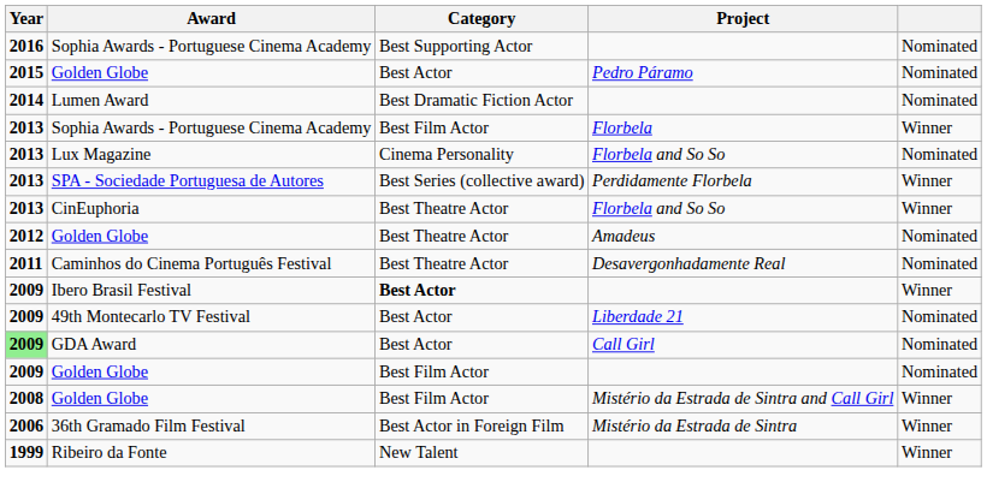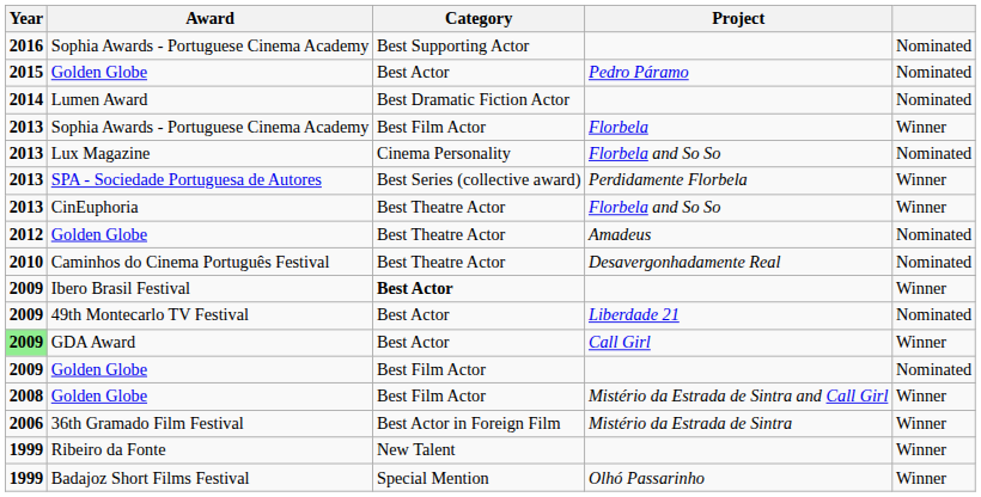Caminhos do Cinema Português Festival | Year: 2011 -> 2010
GDA Award | column 5: Nominated -> Winner
+ row: 1999 | Badajoz Short Films Festival | Special Mention | Olhó Passarinho | Winner
